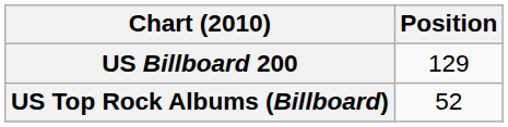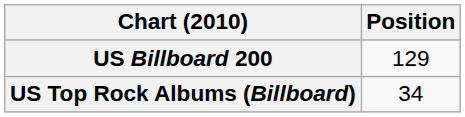US Top Rock Albums (Billboard) | Position: 52 -> 34
